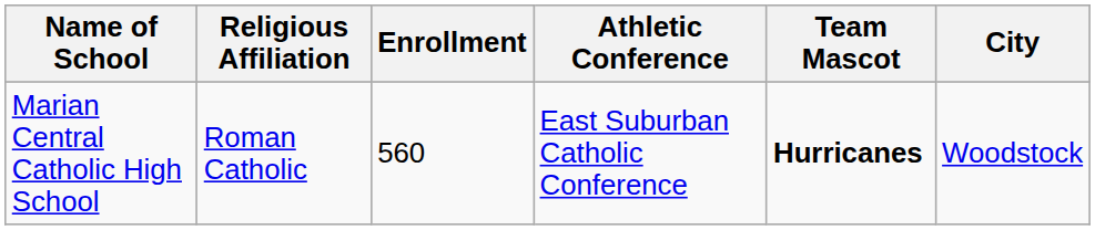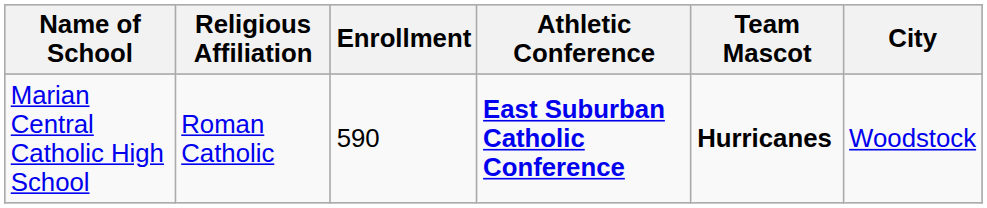Marian Central Catholic High School | Enrollment: 560 -> 590
Marian Central Catholic High School | Athletic Conference: normal -> bold
